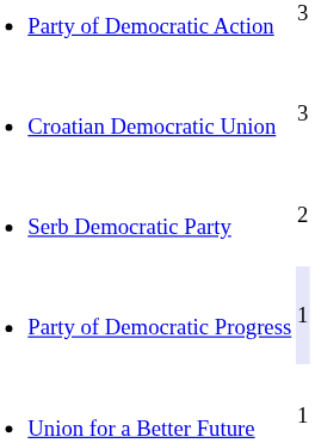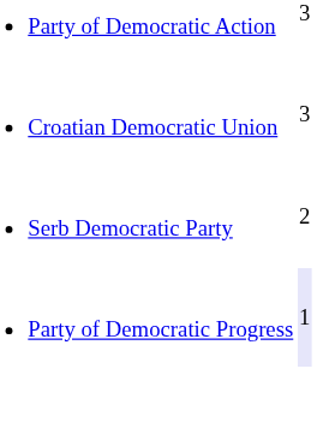- row: Union for a Better Future | 1
